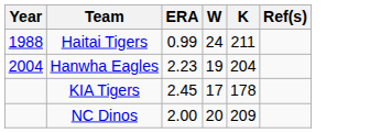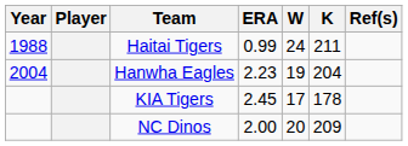+ column: Player
